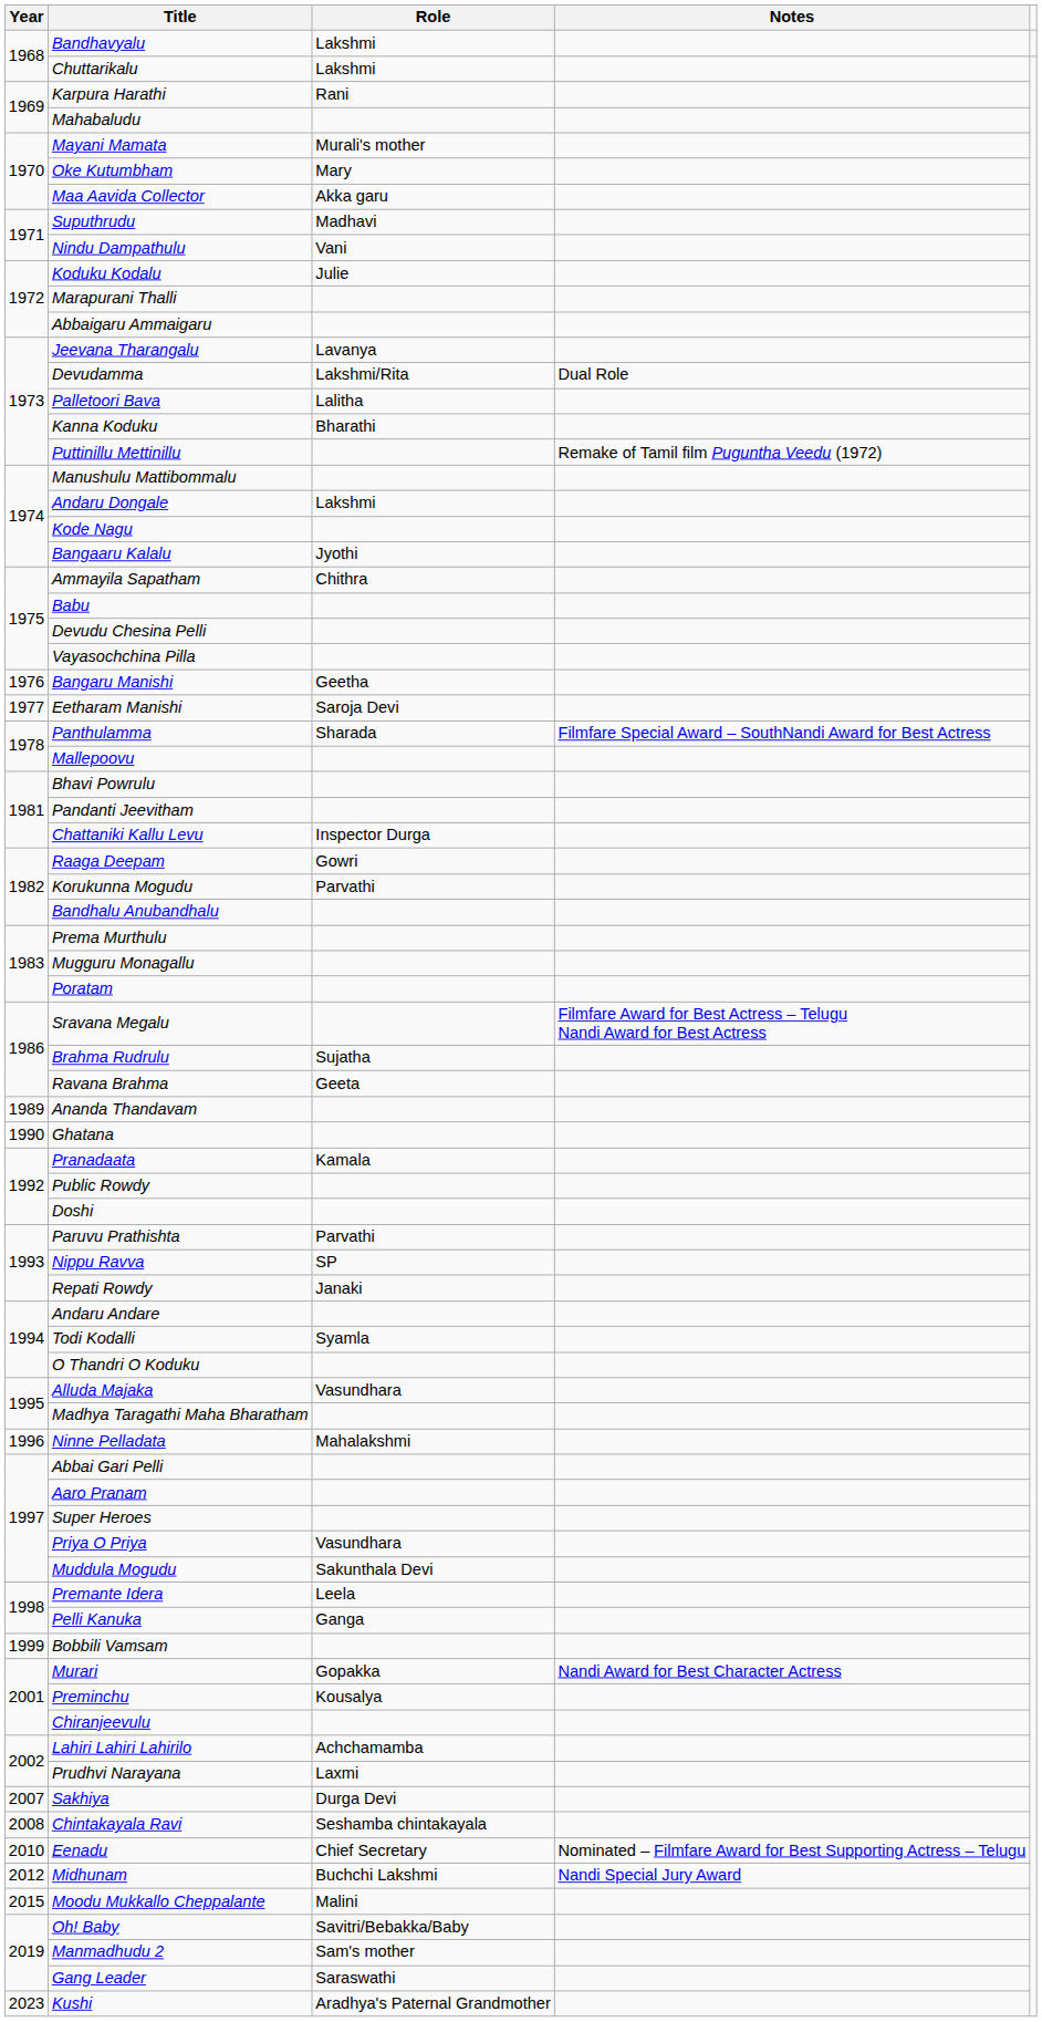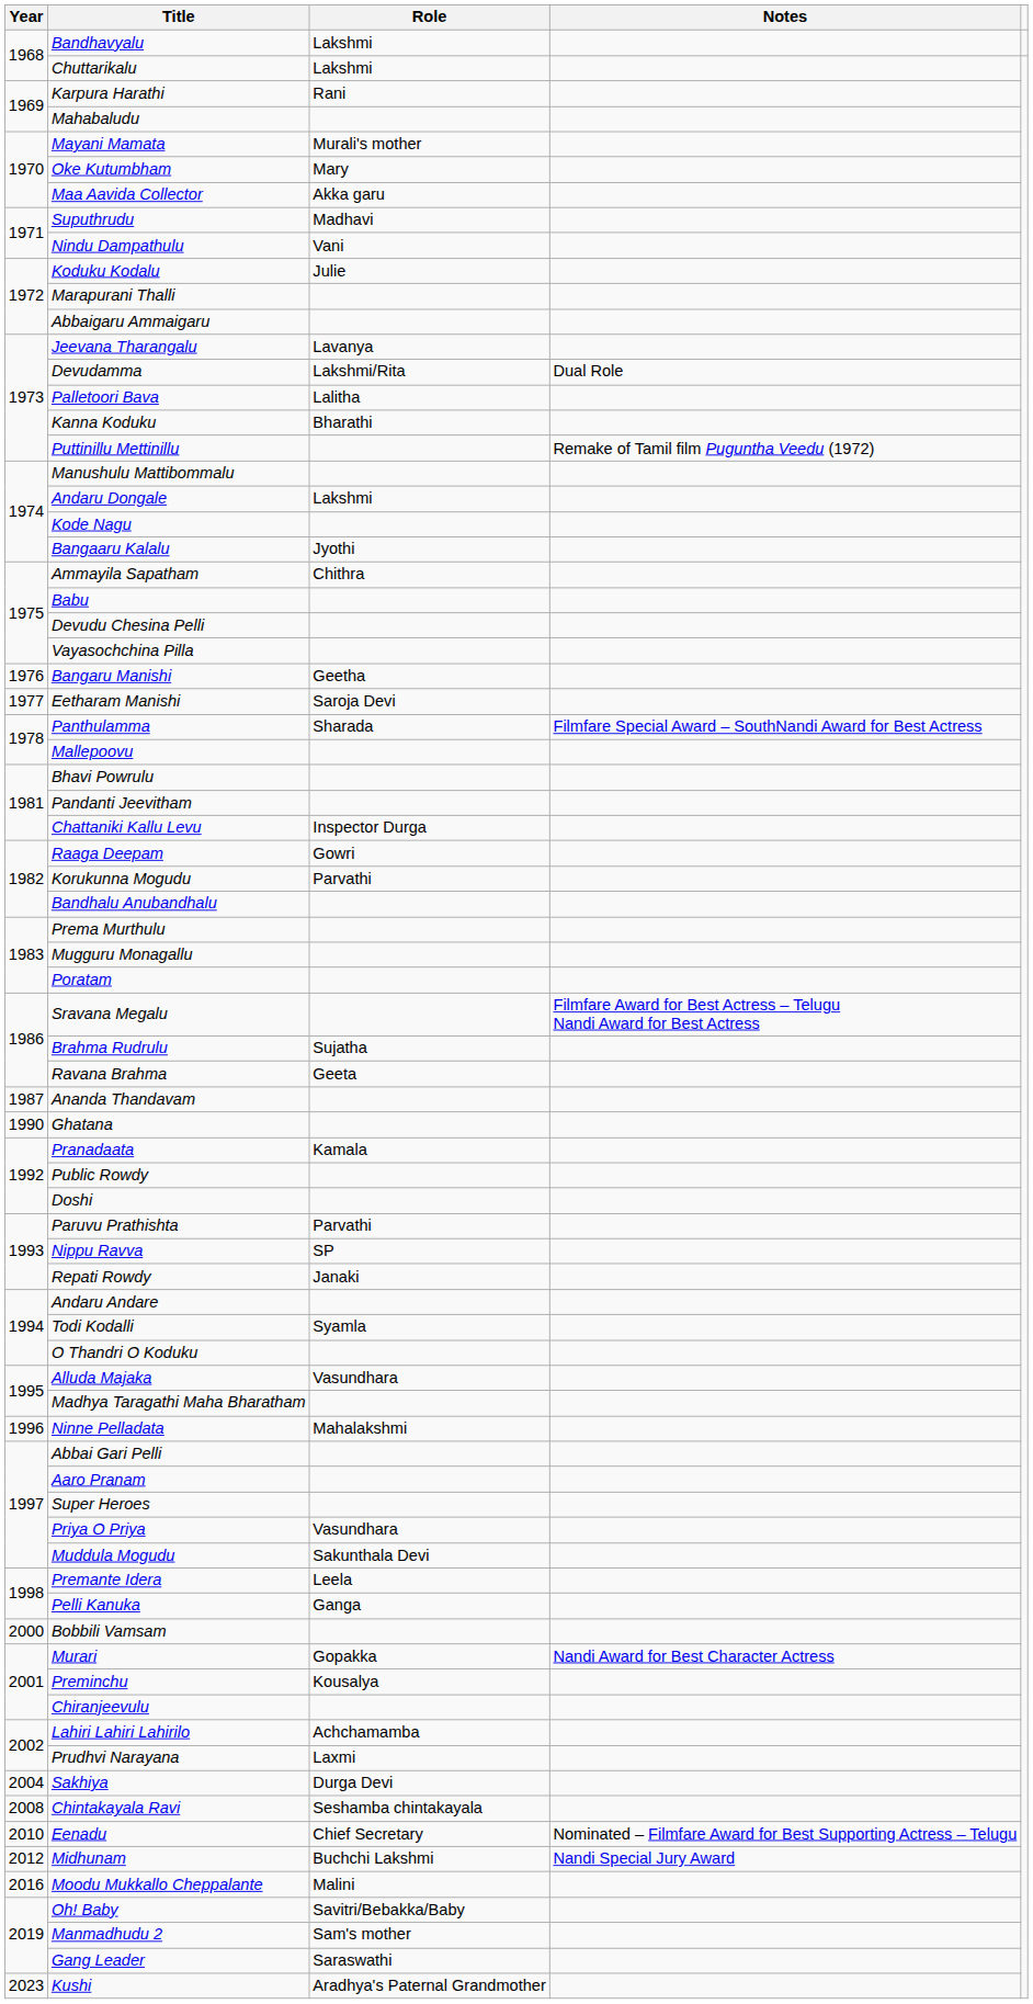Ananda Thandavam | Year: 1989 -> 1987
Bobbili Vamsam | Year: 1999 -> 2000
Sakhiya | Year: 2007 -> 2004
Moodu Mukkallo Cheppalante | Year: 2015 -> 2016
